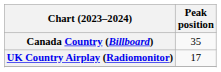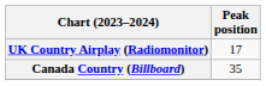rows swapped: Canada Country (Billboard) <-> UK Country Airplay (Radiomonitor)
